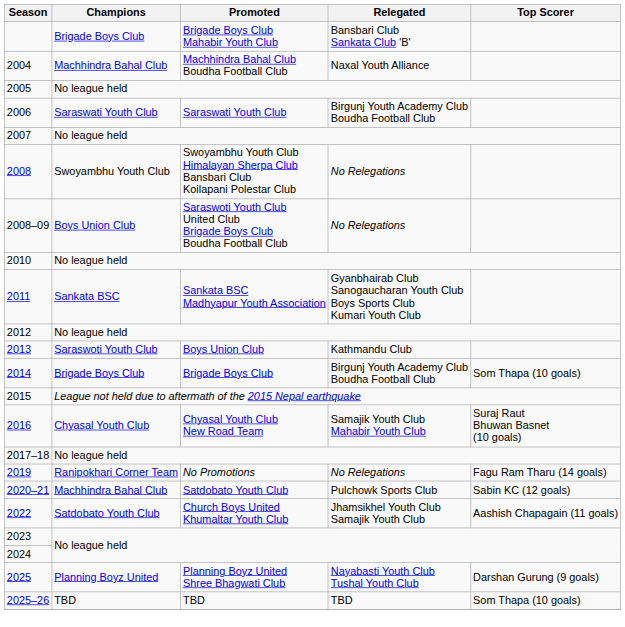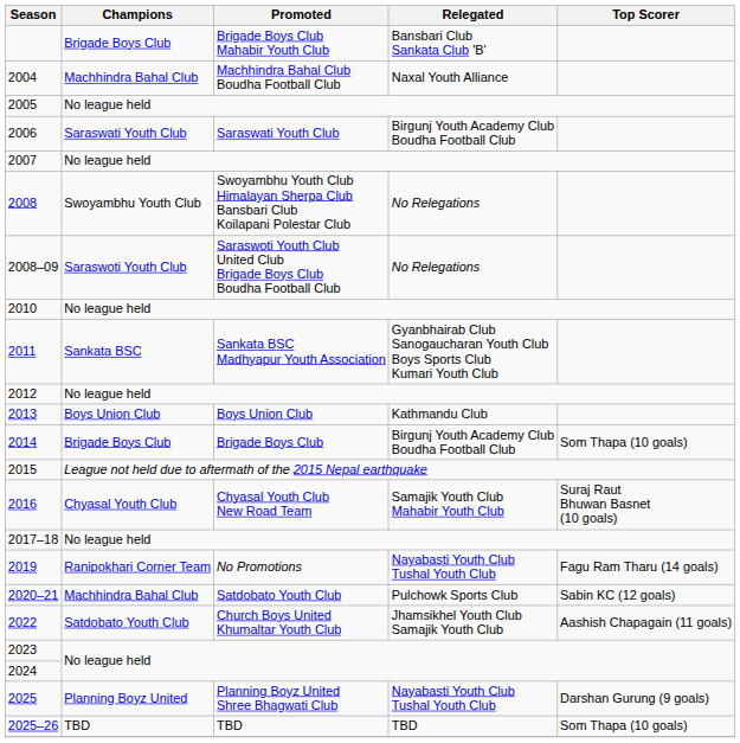2008–09 | Champions: Boys Union Club -> Saraswoti Youth Club
2013 | Champions: Saraswoti Youth Club -> Boys Union Club
2019 | Relegated: No Relegations -> Nayabasti Youth Club Tushal Youth Club
